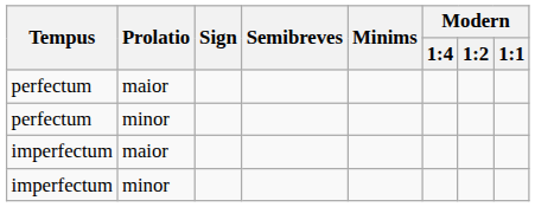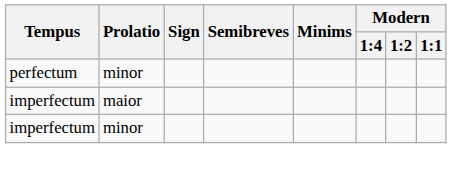- row: perfectum | maior
